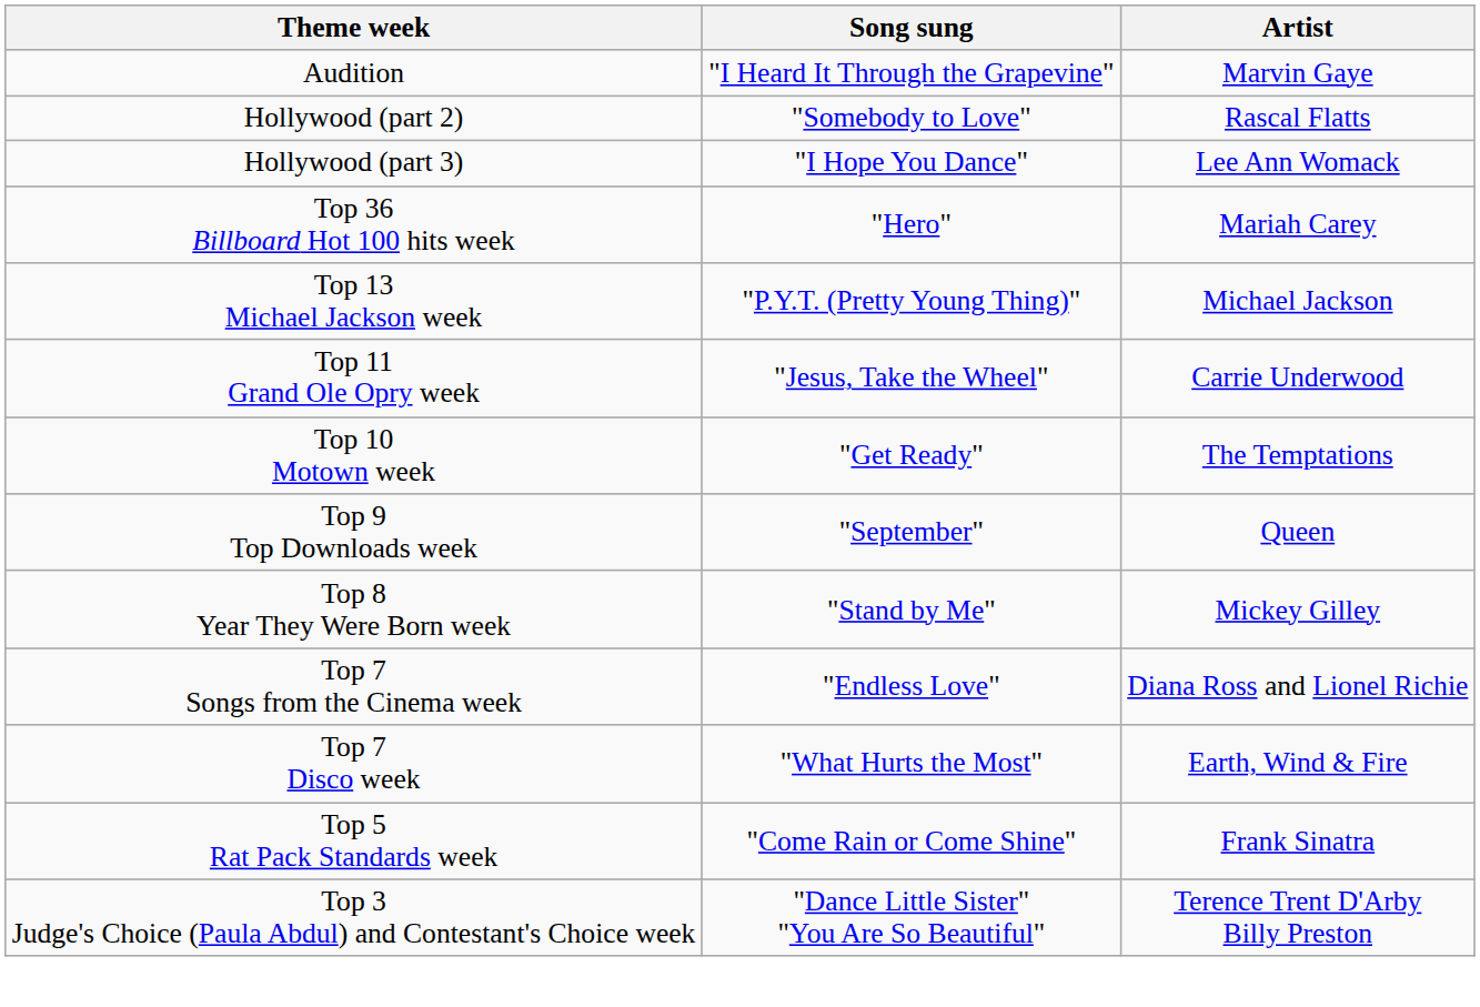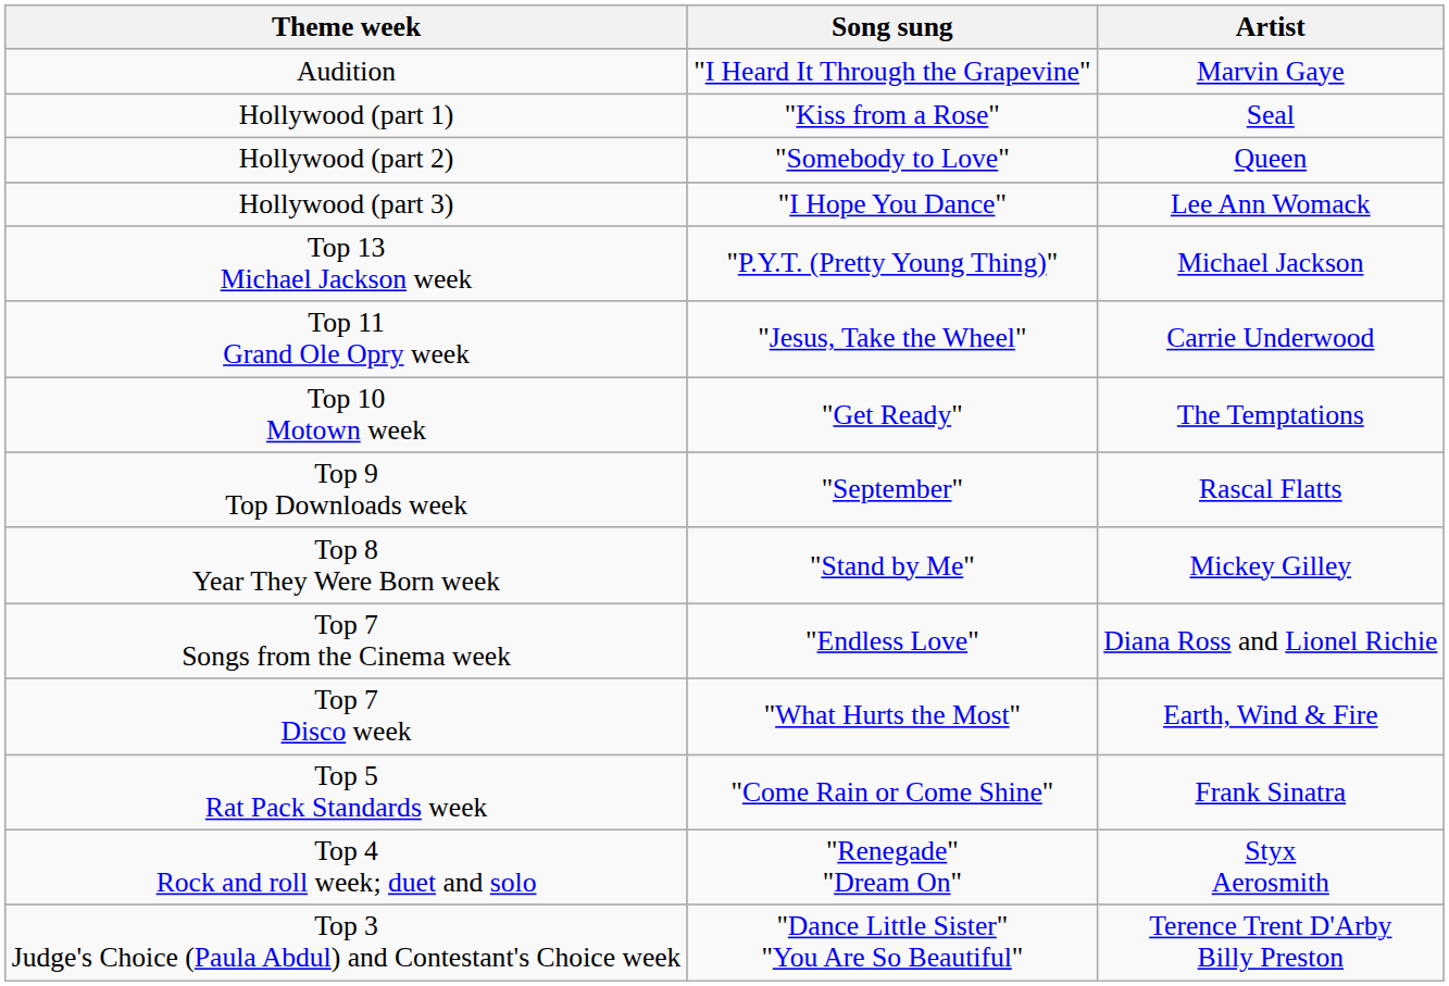+ row: Hollywood (part 1) | "Kiss from a Rose" | Seal
Hollywood (part 2) | Artist: Rascal Flatts -> Queen
- row: Top 36 Billboard Hot 100 hits week | "Hero" | Mariah Carey
Top 9 Top Downloads week | Artist: Queen -> Rascal Flatts
+ row: Top 4 Rock and roll week; duet and solo | "Renegade" "Dream On" | Styx Aerosmith
